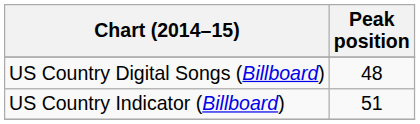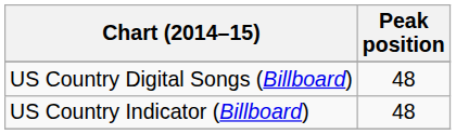US Country Indicator (Billboard) | Peak position: 51 -> 48
